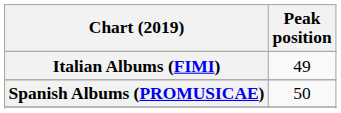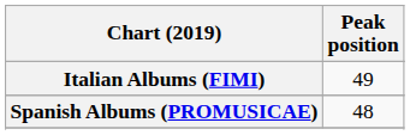Spanish Albums (PROMUSICAE) | Peak position: 50 -> 48
